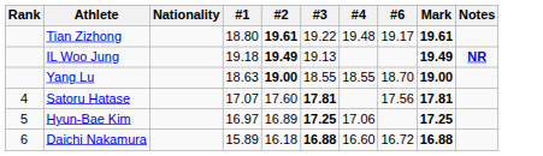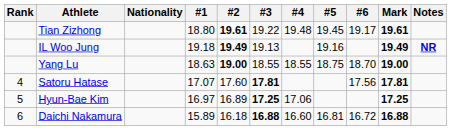+ column: #5 | 19.45 | 19.16 | 18.75 | 16.81
